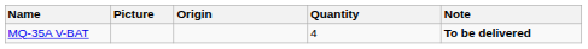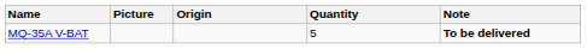MQ-35A V-BAT | Quantity: 4 -> 5
